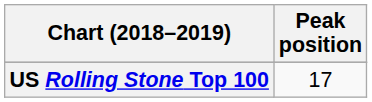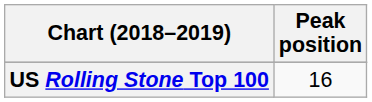US Rolling Stone Top 100 | Peak position: 17 -> 16
